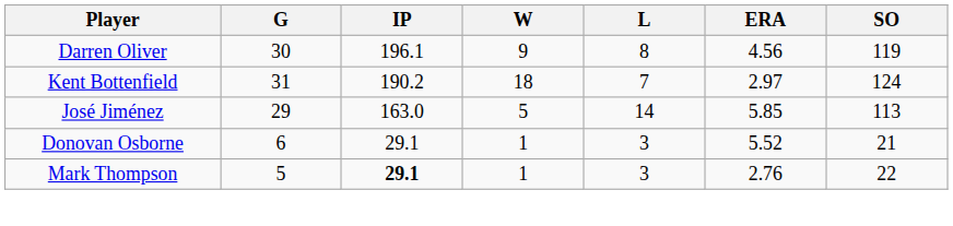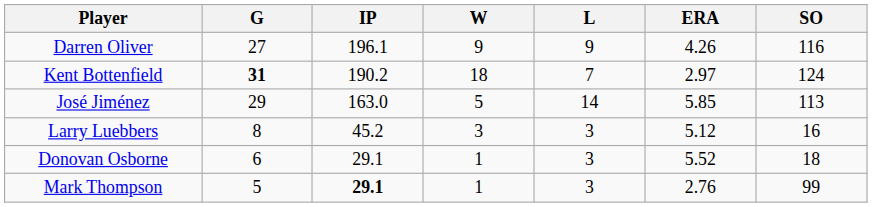Darren Oliver | G: 30 -> 27
Darren Oliver | L: 8 -> 9
Darren Oliver | ERA: 4.56 -> 4.26
Darren Oliver | SO: 119 -> 116
Kent Bottenfield | G: normal -> bold
+ row: Larry Luebbers | 8 | 45.2 | 3 | 3 | 5.12 | 16
Donovan Osborne | SO: 21 -> 18
Mark Thompson | SO: 22 -> 99
